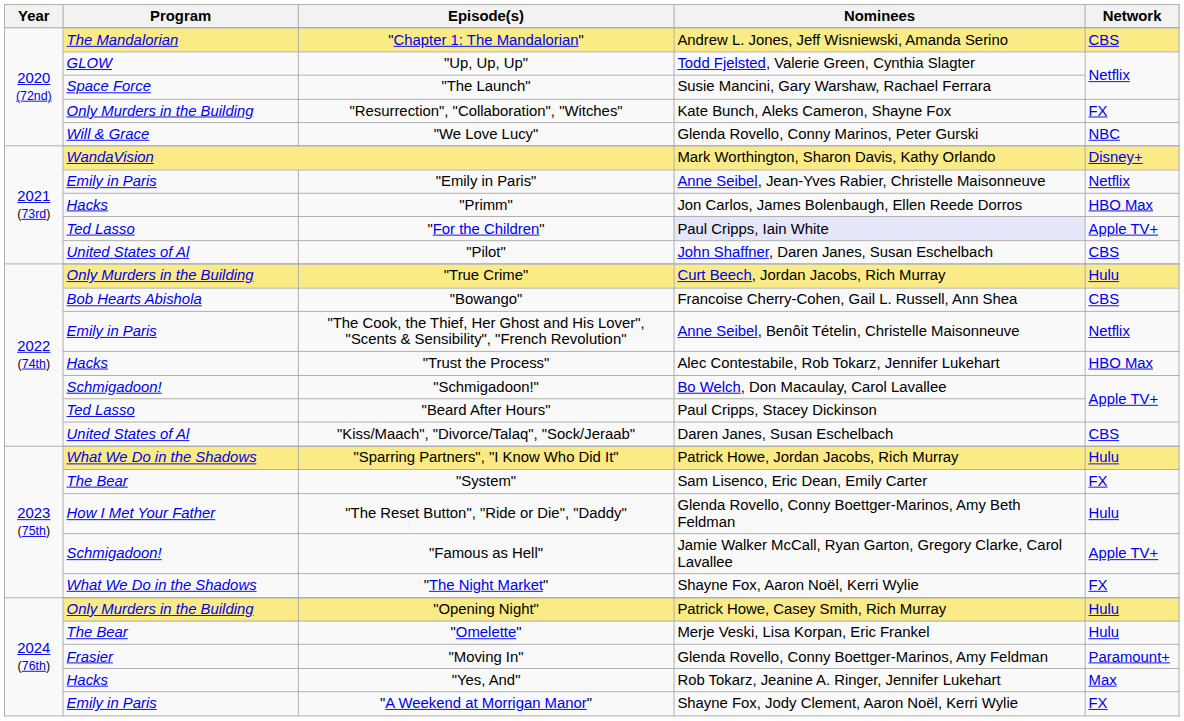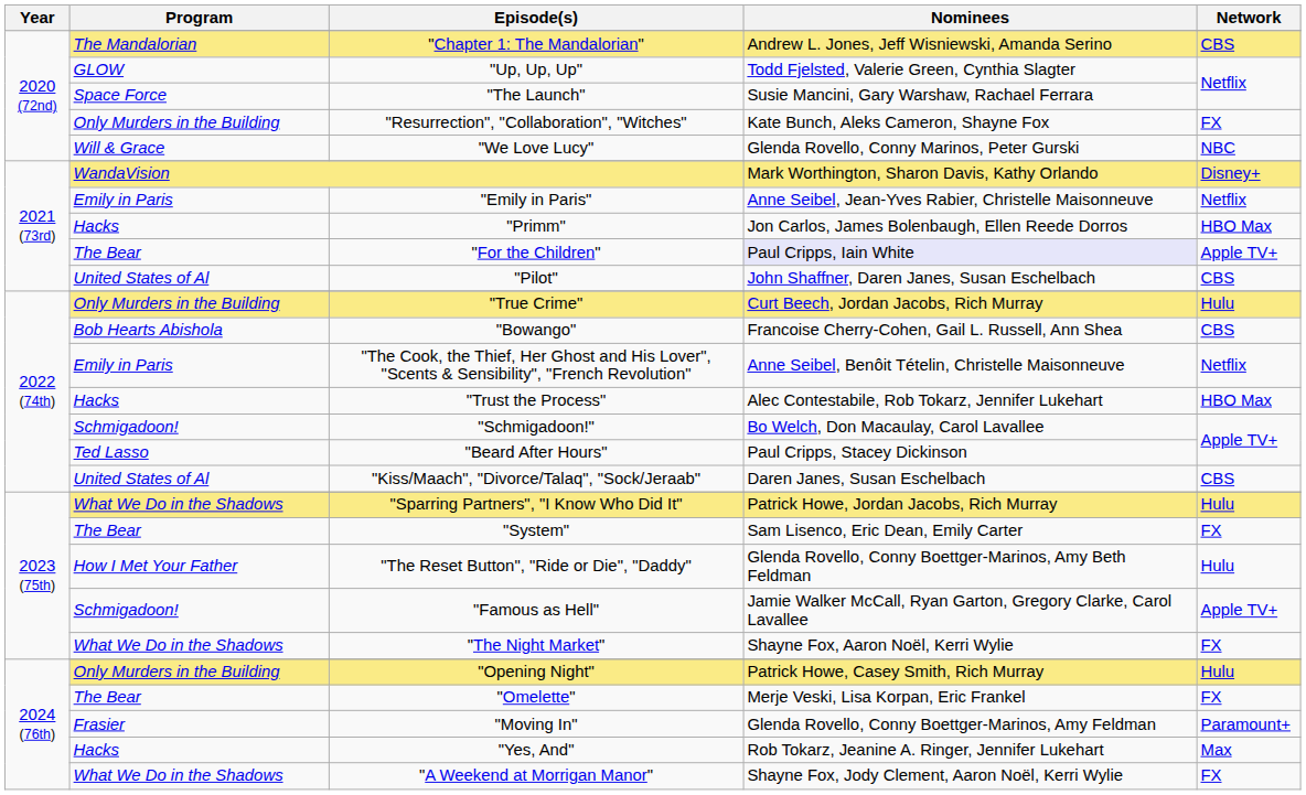"For the Children" | Program: Ted Lasso -> The Bear
"Omelette" | Network: Hulu -> FX
"A Weekend at Morrigan Manor" | Program: Emily in Paris -> What We Do in the Shadows
